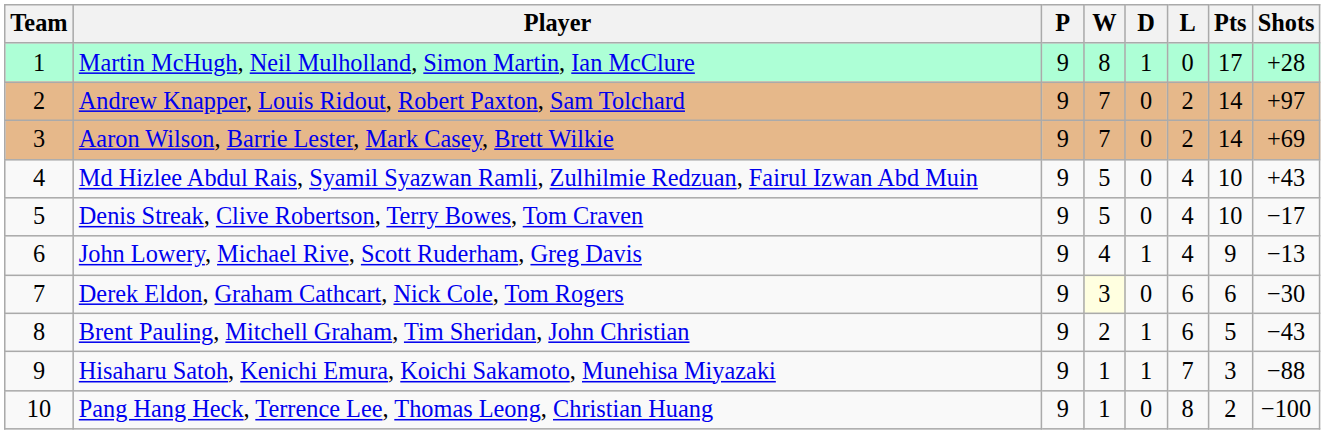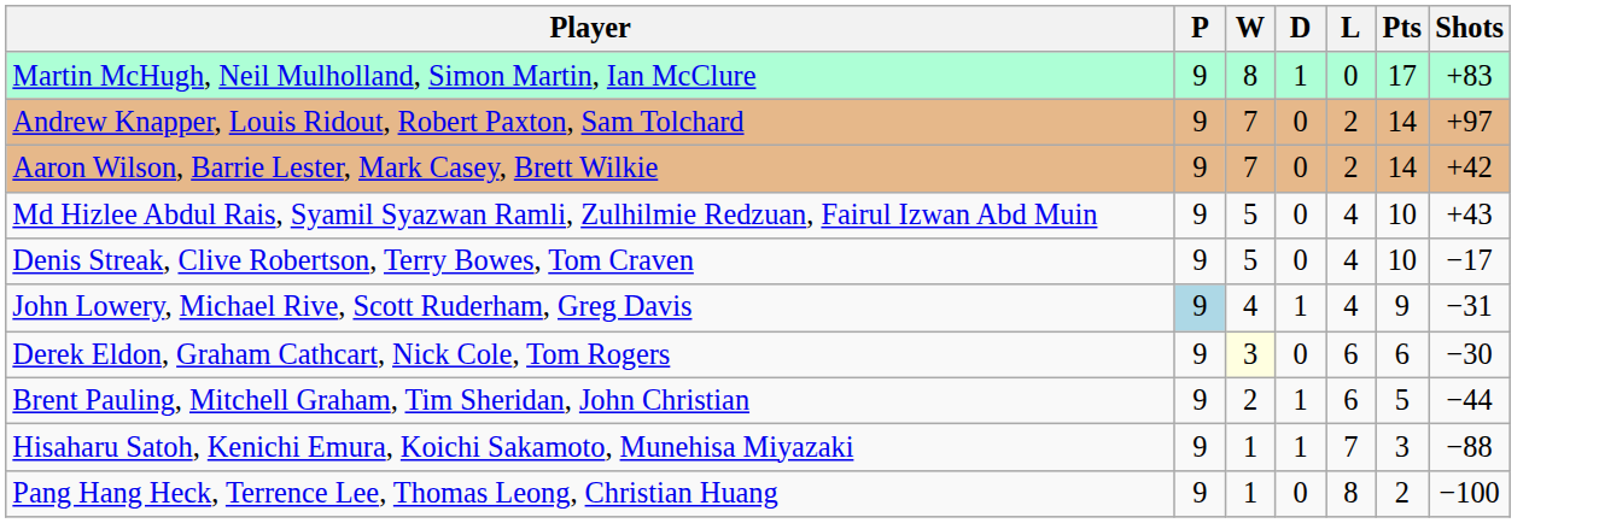- column: Team | 1 | 2 | 3 | 4 | 5 | 6 | 7 | 8 | 9 | 10
Martin McHugh, Neil Mulholland, Simon Martin, Ian McClure | Shots: +28 -> +83
Aaron Wilson, Barrie Lester, Mark Casey, Brett Wilkie | Shots: +69 -> +42
John Lowery, Michael Rive, Scott Ruderham, Greg Davis | P: no background -> lightblue background
John Lowery, Michael Rive, Scott Ruderham, Greg Davis | Shots: −13 -> −31
Brent Pauling, Mitchell Graham, Tim Sheridan, John Christian | Shots: −43 -> −44
